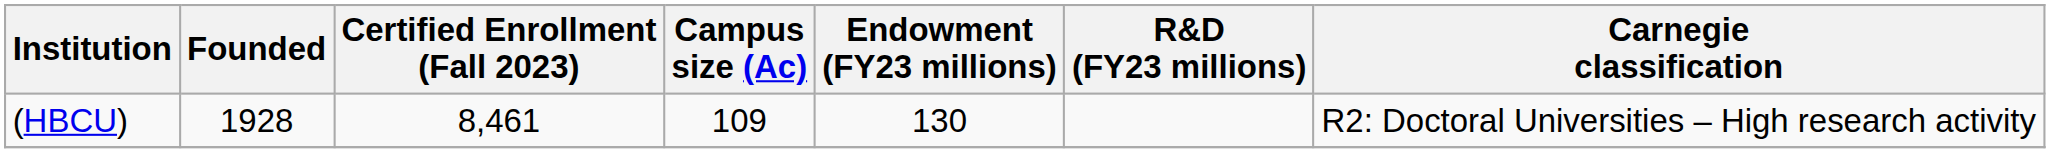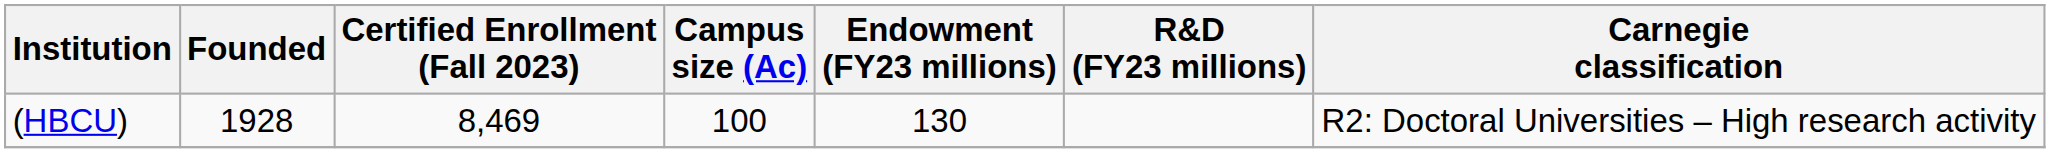(HBCU) | Certified Enrollment (Fall 2023): 8,461 -> 8,469
(HBCU) | Campus size (Ac): 109 -> 100
